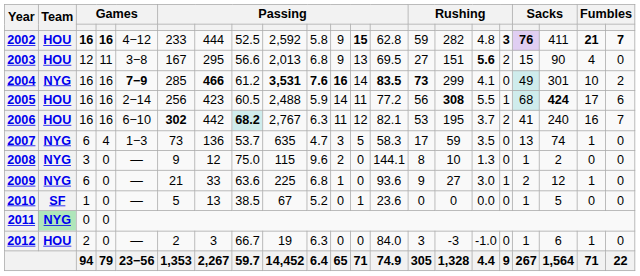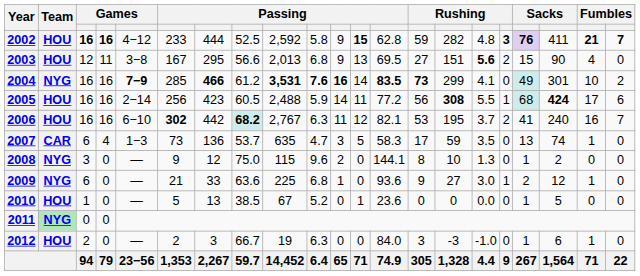2007 | Team: NYG -> CAR
2010 | Team: SF -> HOU
